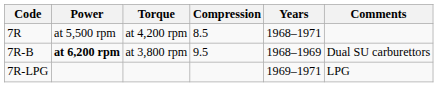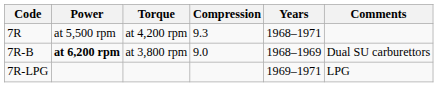7R | Compression: 8.5 -> 9.3
7R-B | Compression: 9.5 -> 9.0
